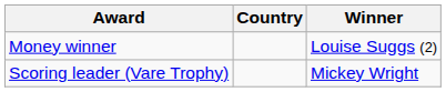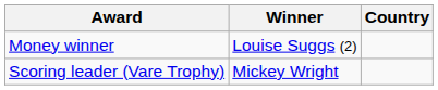columns swapped: Winner <-> Country
